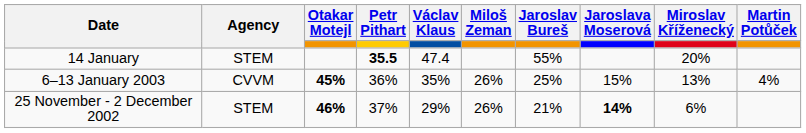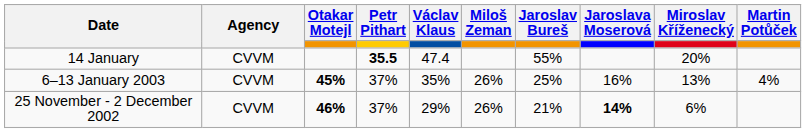14 January | Agency: STEM -> CVVM
6–13 January 2003 | Petr Pithart: 36% -> 37%
6–13 January 2003 | Jaroslava Moserová: 15% -> 16%
25 November - 2 December 2002 | Agency: STEM -> CVVM
